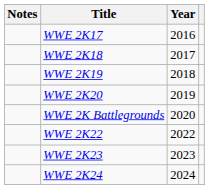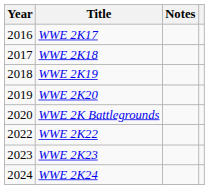columns swapped: Year <-> Notes
